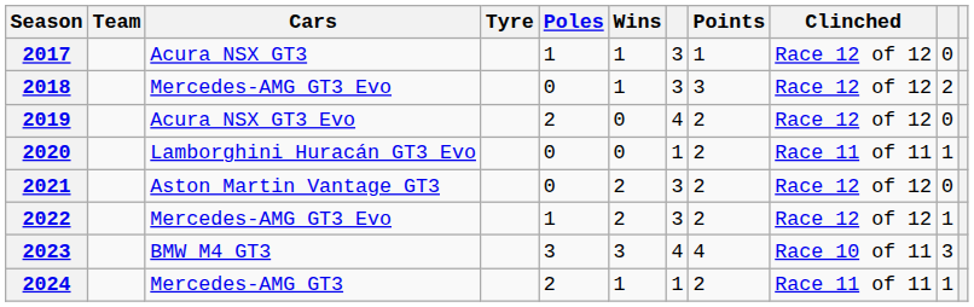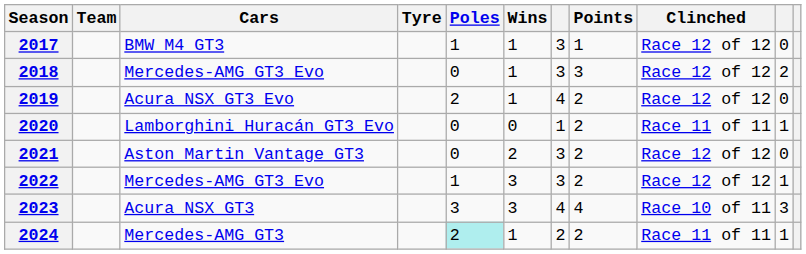2017 | Cars: Acura NSX GT3 -> BMW M4 GT3
2019 | Wins: 0 -> 1
2022 | Wins: 2 -> 3
2023 | Cars: BMW M4 GT3 -> Acura NSX GT3
2024 | Poles: no background -> paleturquoise background
2024 | column 7: 1 -> 2
